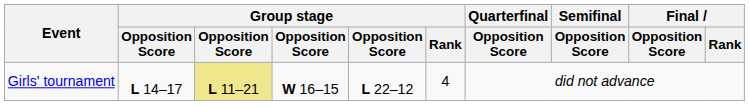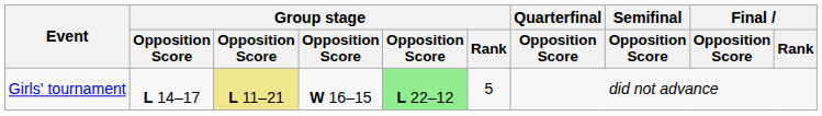Girls' tournament | column 5: no background -> lightgreen background
Girls' tournament | Group stage / Rank: 4 -> 5
